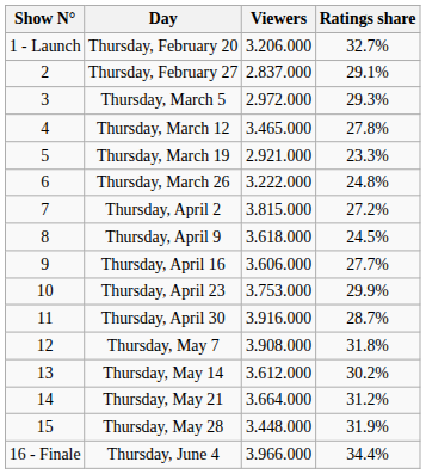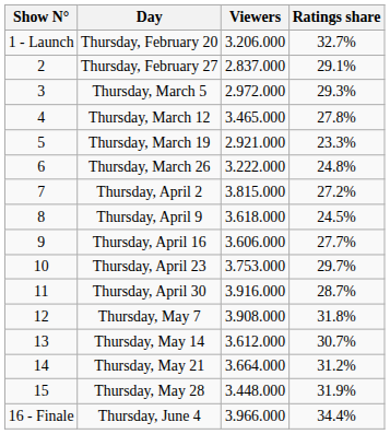Thursday, April 23 | Ratings share: 29.9% -> 29.7%
Thursday, May 14 | Ratings share: 30.2% -> 30.7%
